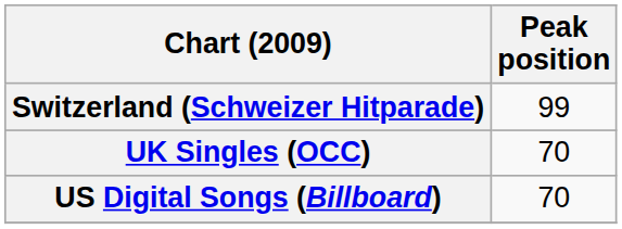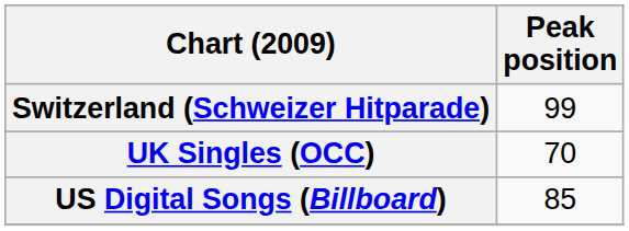US Digital Songs (Billboard) | Peak position: 70 -> 85
